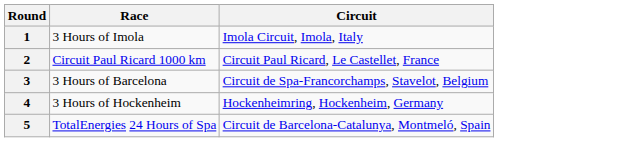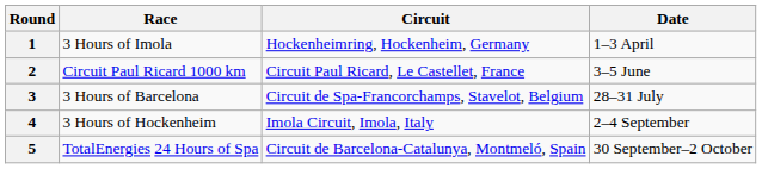+ column: Date | 1–3 April | 3–5 June | 28–31 July | 2–4 September | 30 September–2 October
1 | Circuit: Imola Circuit, Imola, Italy -> Hockenheimring, Hockenheim, Germany
4 | Circuit: Hockenheimring, Hockenheim, Germany -> Imola Circuit, Imola, Italy
